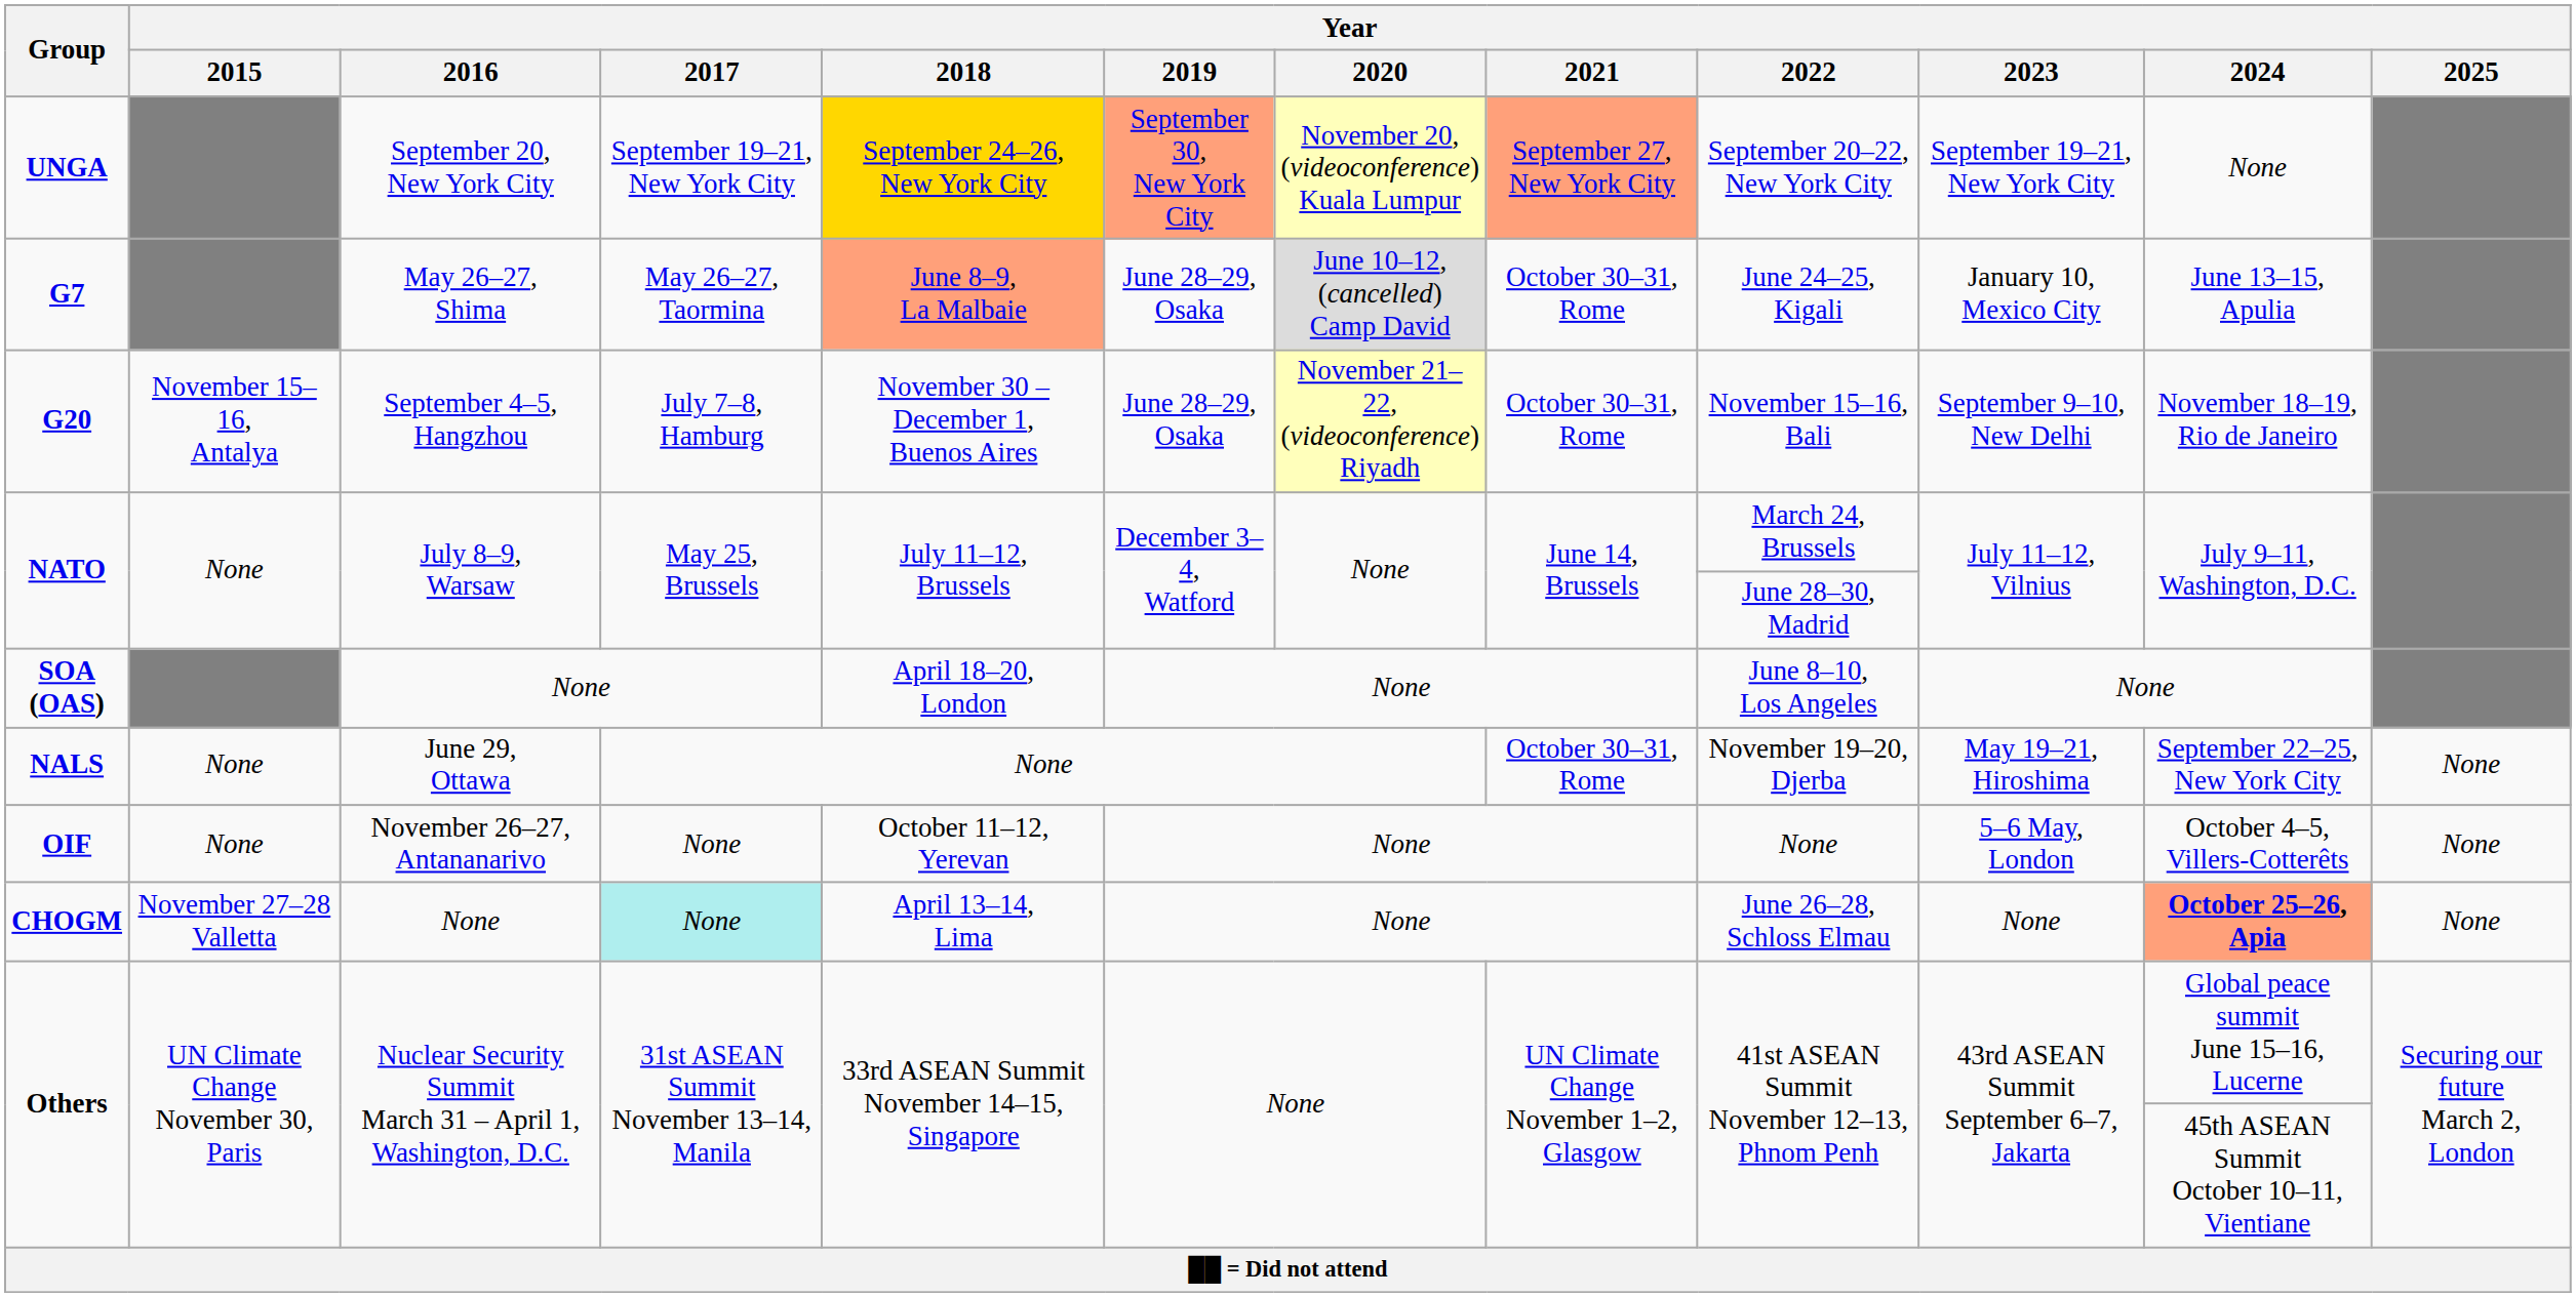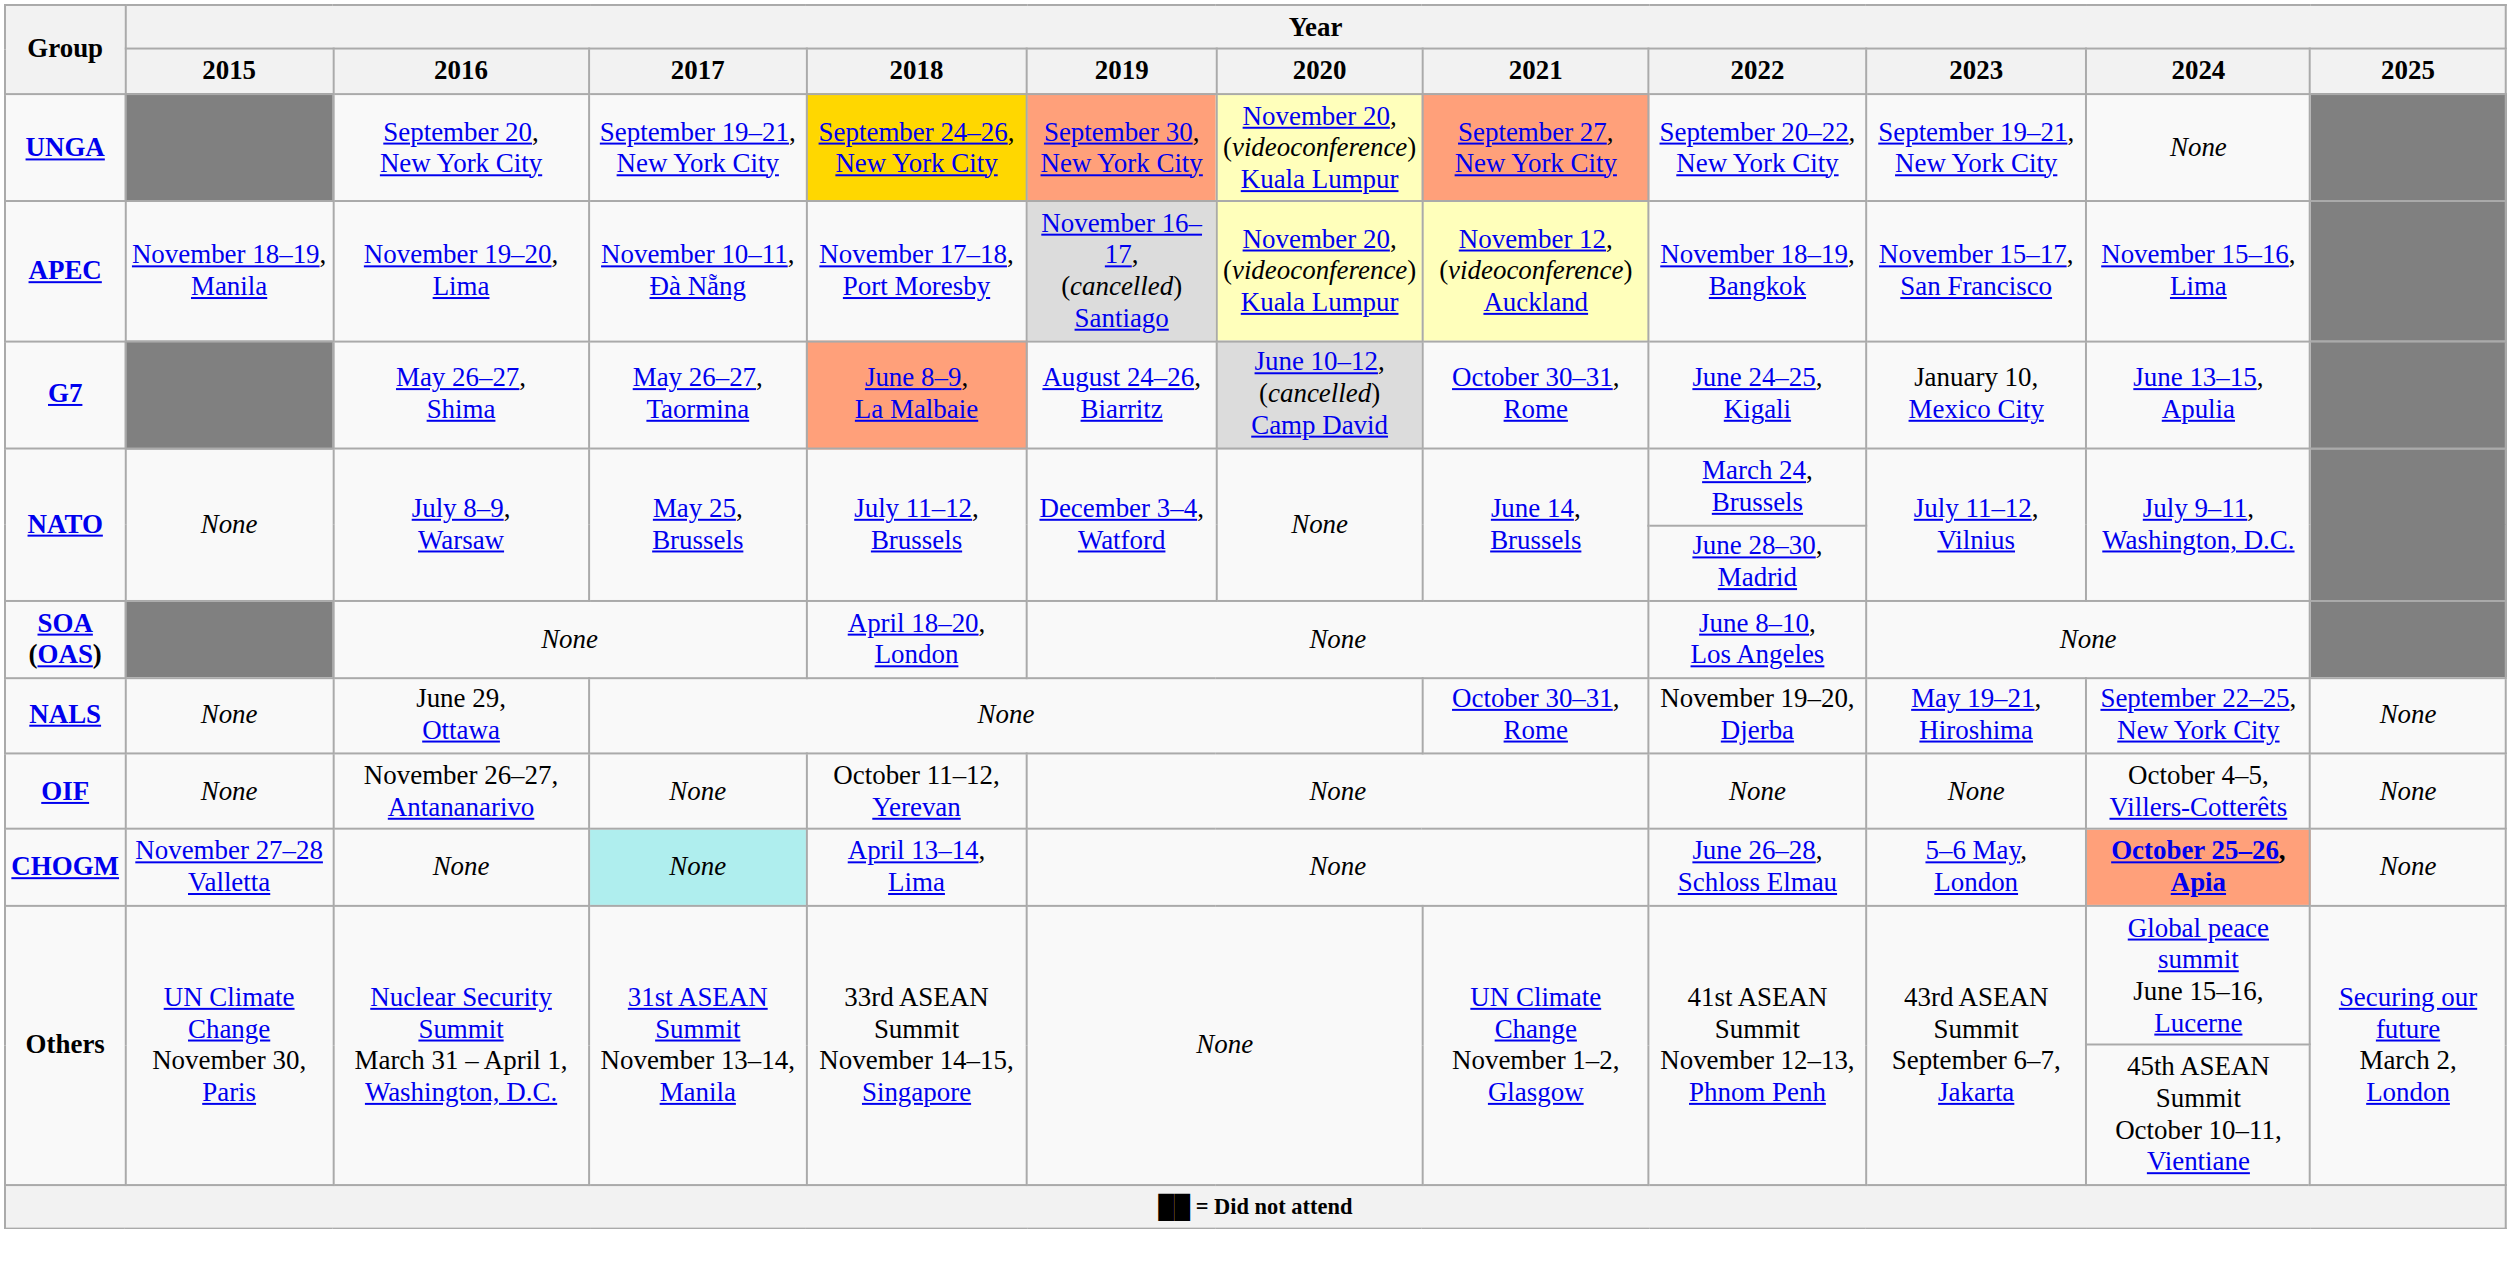+ row: APEC | November 18–19, Manila | November 19–20, Lima | November 10–11, Đà Nẵng | November 17–18, Port Moresby | November 16–17, (cancelled) Santiago | November 20, (videoconference) Kuala Lumpur | November 12, (videoconference) Auckland | November 18–19, Bangkok | November 15–17, San Francisco | November 15–16, Lima
G7 | Year / 2019: June 28–29, Osaka -> August 24–26, Biarritz
- row: G20 | November 15–16, Antalya | September 4–5, Hangzhou | July 7–8, Hamburg | November 30 – December 1, Buenos Aires | June 28–29, Osaka | November 21–22, (videoconference) Riyadh | October 30–31, Rome | November 15–16, Bali | September 9–10, New Delhi | November 18–19, Rio de Janeiro
OIF | Year / 2023: 5–6 May, London -> None
CHOGM | Year / 2023: None -> 5–6 May, London
